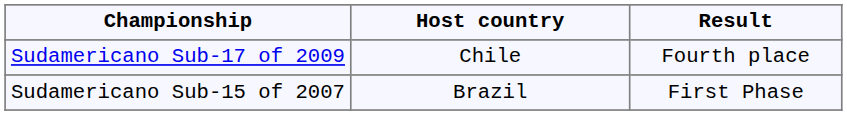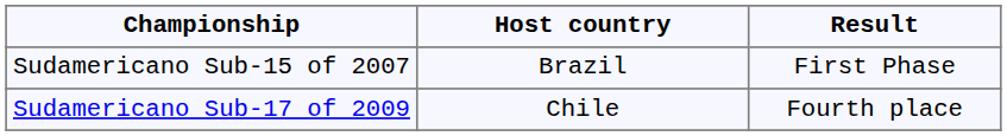rows swapped: Sudamericano Sub-15 of 2007 <-> Sudamericano Sub-17 of 2009
